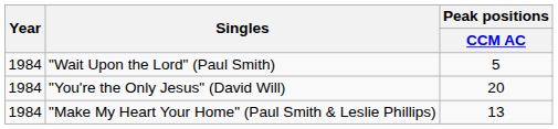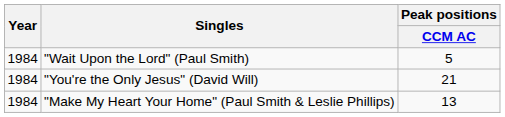"You're the Only Jesus" (David Will) | Peak positions / CCM AC: 20 -> 21
